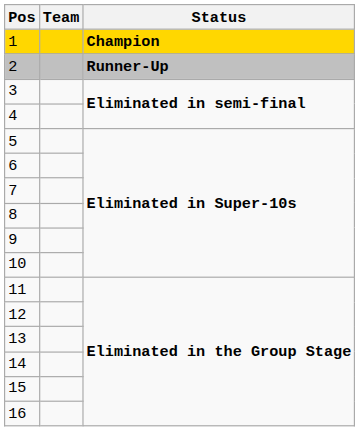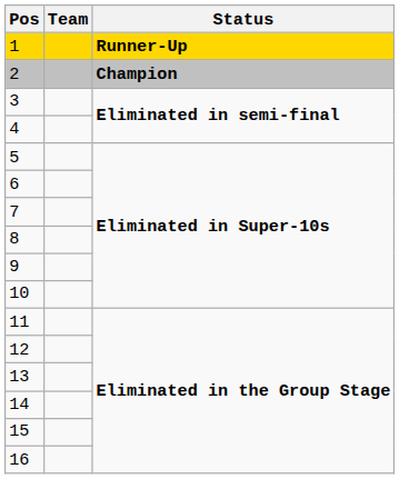1 | Status: Champion -> Runner-Up
2 | Status: Runner-Up -> Champion
